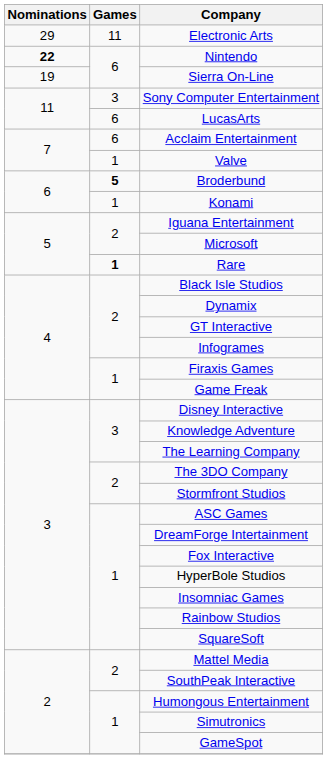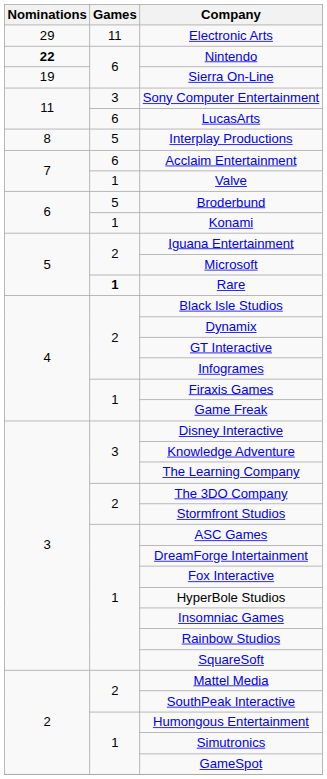+ row: 8 | 5 | Interplay Productions
Broderbund | Games: bold -> normal
